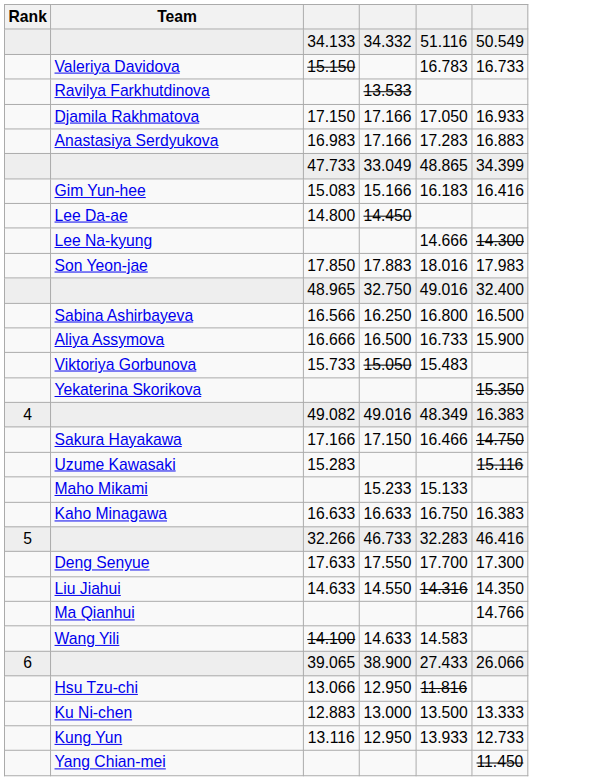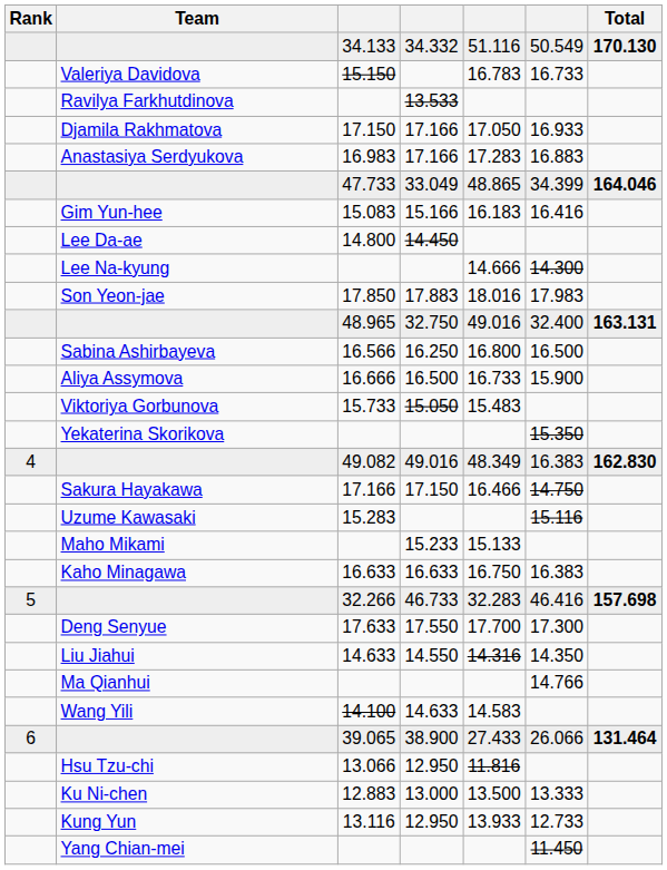+ column: Total | 170.130 | 164.046 | 163.131 | 162.830 | 157.698 | 131.464
